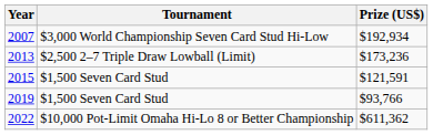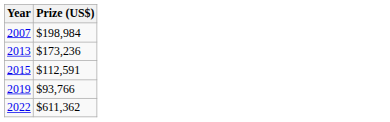- column: Tournament | $3,000 World Championship Seven Card Stud Hi-Low | $2,500 2–7 Triple Draw Lowball (Limit) | $1,500 Seven Card Stud | $1,500 Seven Card Stud | $10,000 Pot-Limit Omaha Hi-Lo 8 or Better Championship
2007 | Prize (US$): $192,934 -> $198,984
2015 | Prize (US$): $121,591 -> $112,591
